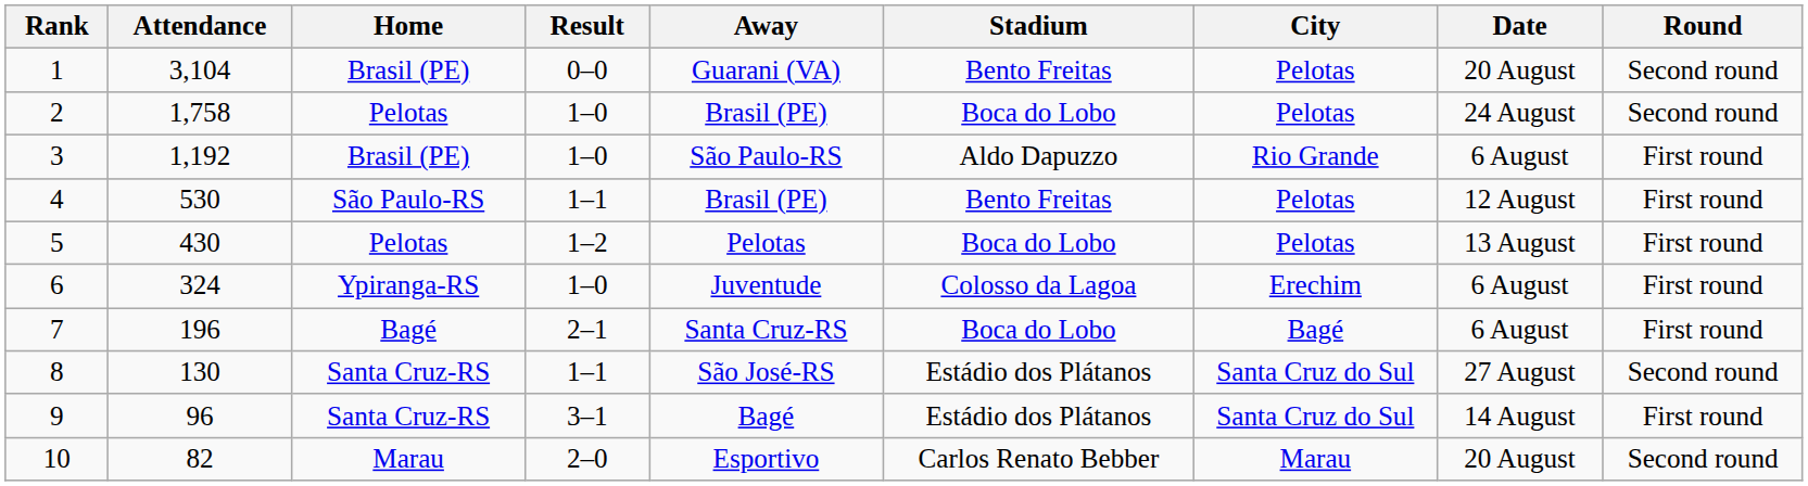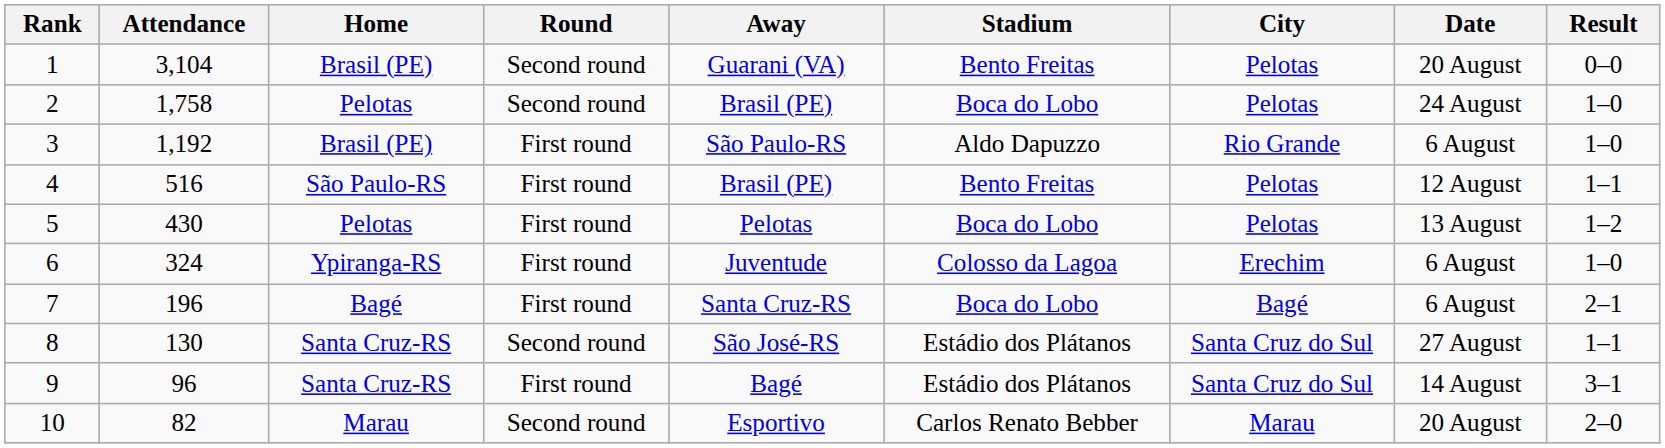columns swapped: Result <-> Round
4 | Attendance: 530 -> 516
